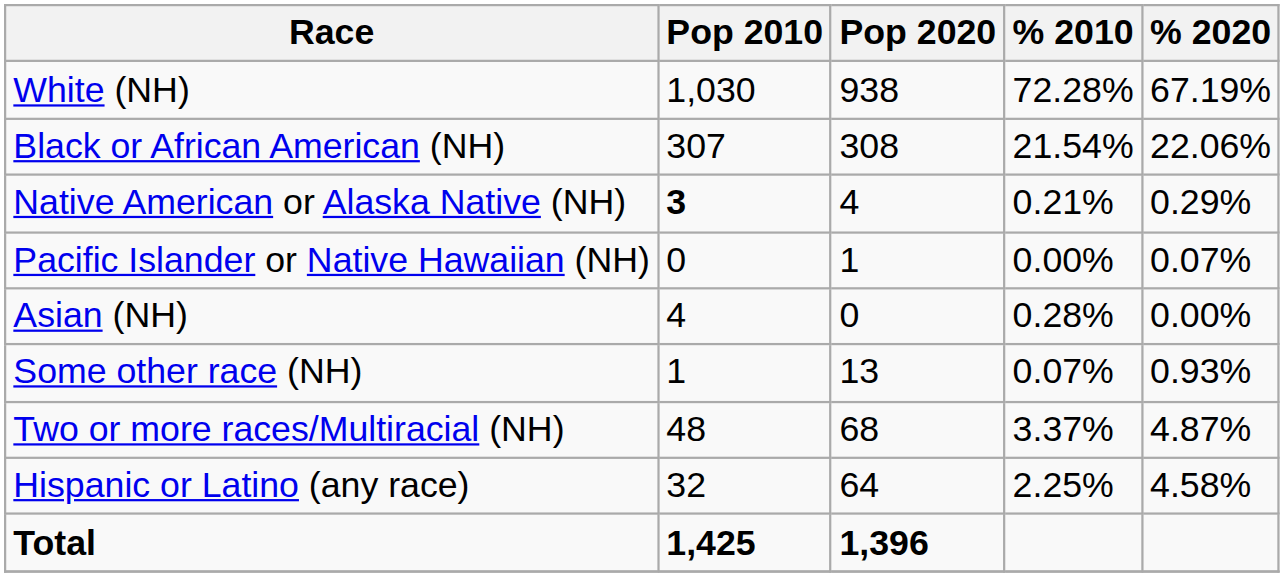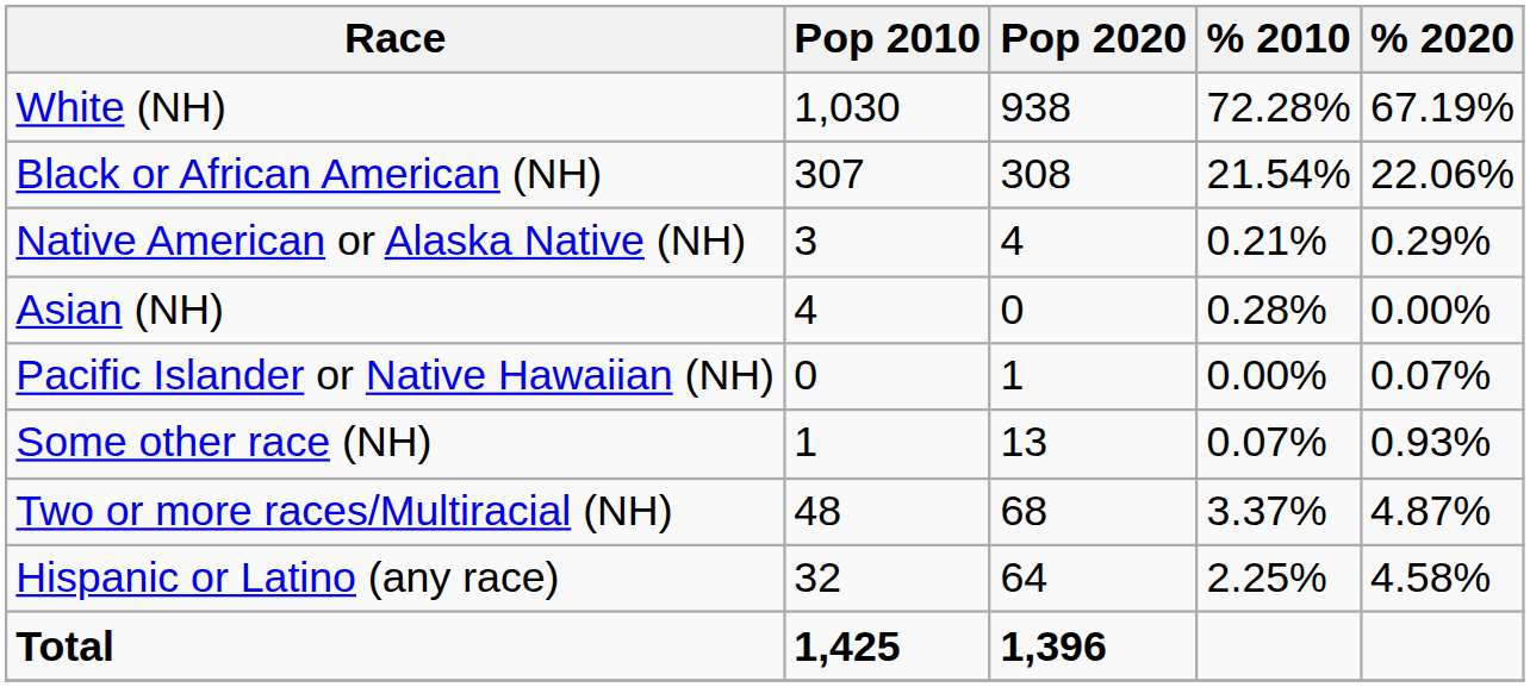Native American or Alaska Native (NH) | Pop 2010: bold -> normal
rows swapped: Asian (NH) <-> Pacific Islander or Native Hawaiian (NH)
